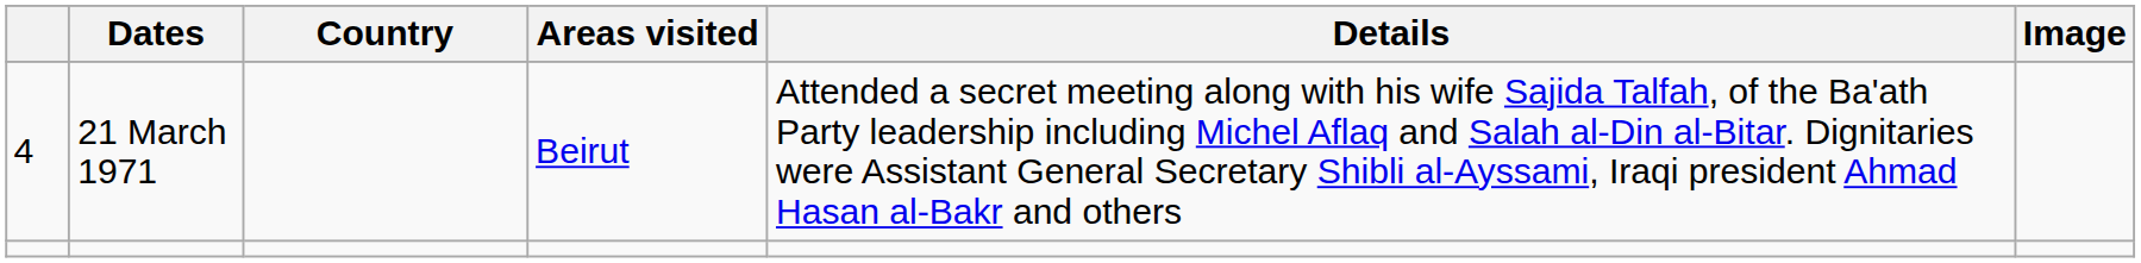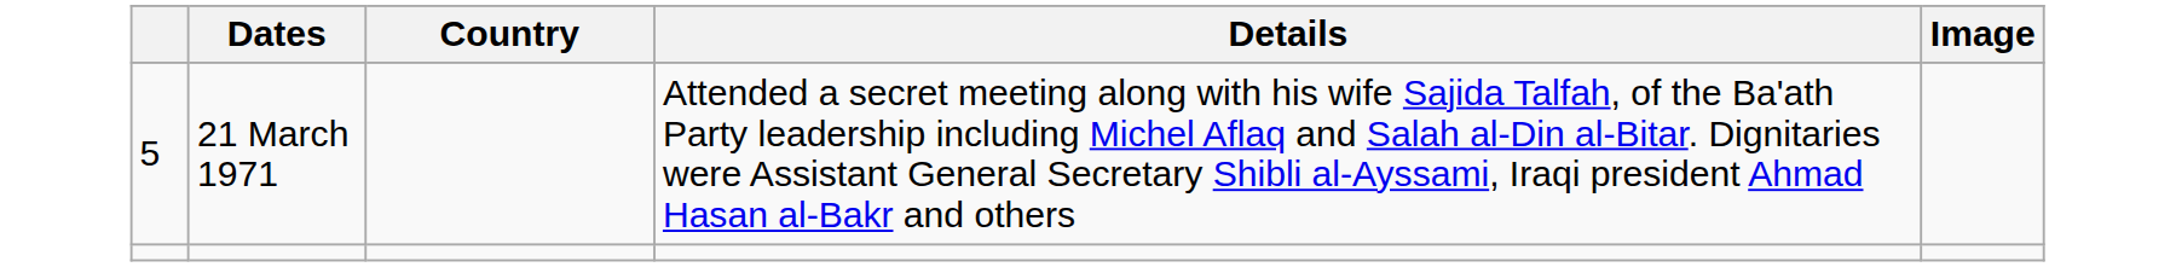- column: Areas visited | Beirut
21 March 1971 | column 1: 4 -> 5
